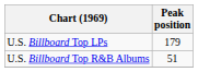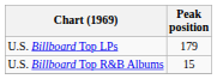U.S. Billboard Top R&B Albums | Peak position: 51 -> 15
